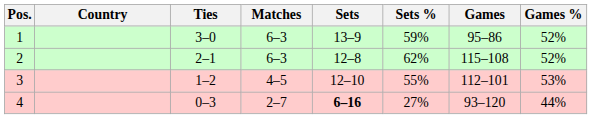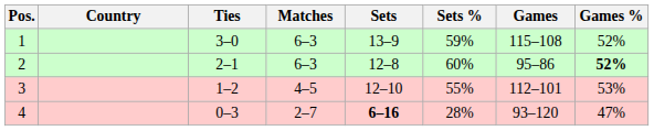1 | Games: 95–86 -> 115–108
2 | Sets %: 62% -> 60%
2 | Games: 115–108 -> 95–86
2 | Games %: normal -> bold
4 | Sets %: 27% -> 28%
4 | Games %: 44% -> 47%
